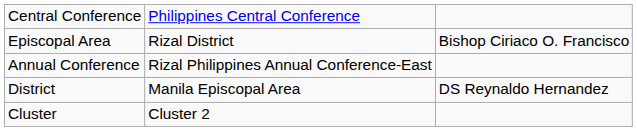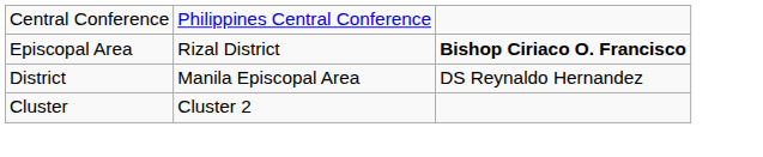Episcopal Area | column 3: normal -> bold
- row: Annual Conference | Rizal Philippines Annual Conference-East
